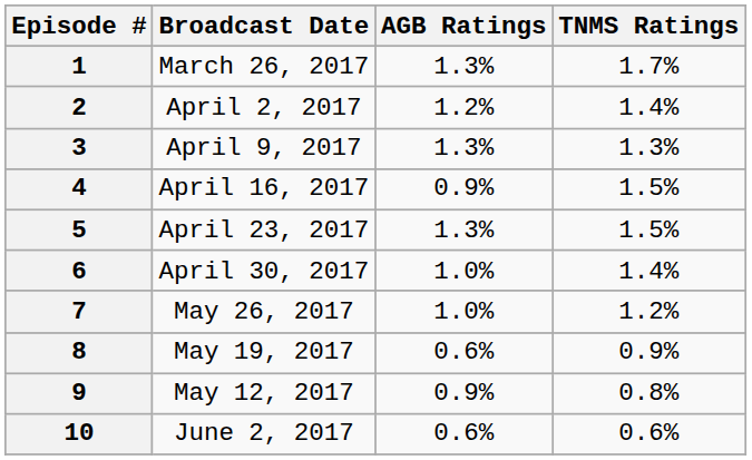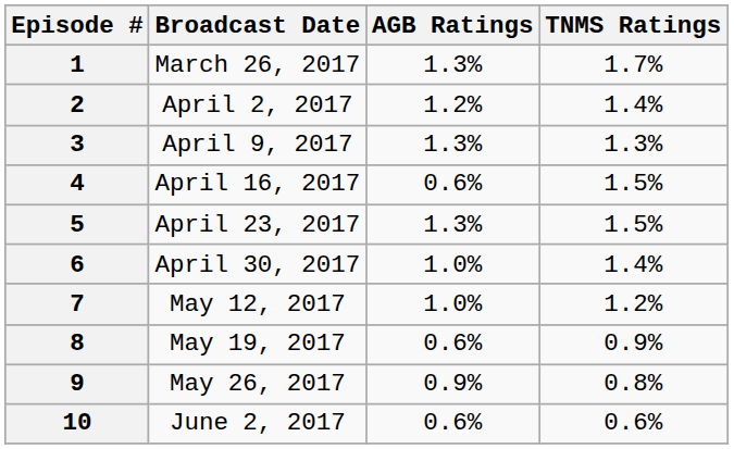4 | AGB Ratings: 0.9% -> 0.6%
7 | Broadcast Date: May 26, 2017 -> May 12, 2017
9 | Broadcast Date: May 12, 2017 -> May 26, 2017
